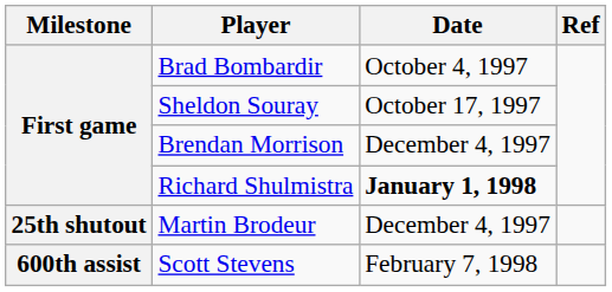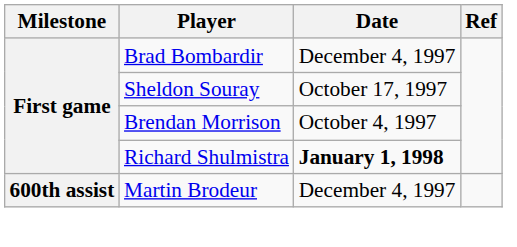Brad Bombardir | Date: October 4, 1997 -> December 4, 1997
Brendan Morrison | Date: December 4, 1997 -> October 4, 1997
Martin Brodeur | Milestone: 25th shutout -> 600th assist
- row: 600th assist | Scott Stevens | February 7, 1998
